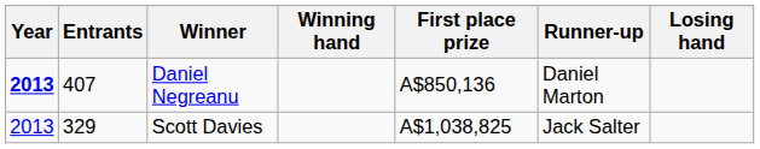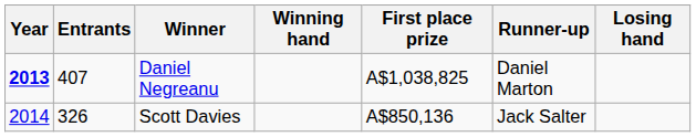Daniel Negreanu | First place prize: A$850,136 -> A$1,038,825
Scott Davies | Year: 2013 -> 2014
Scott Davies | Entrants: 329 -> 326
Scott Davies | First place prize: A$1,038,825 -> A$850,136
